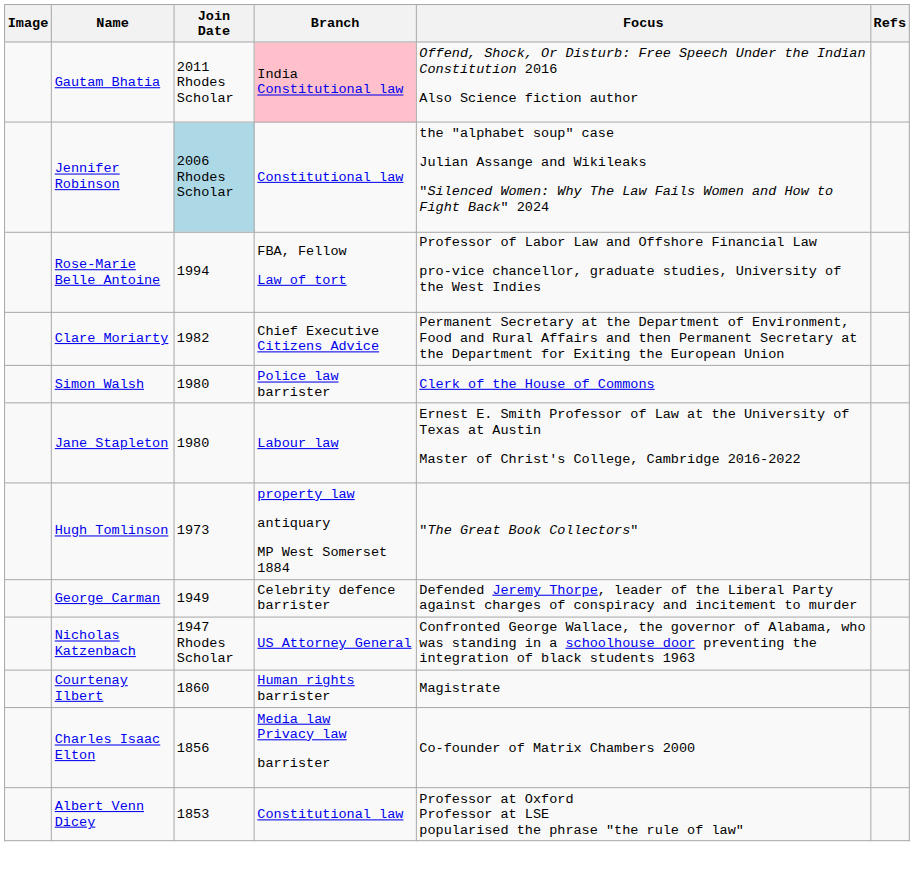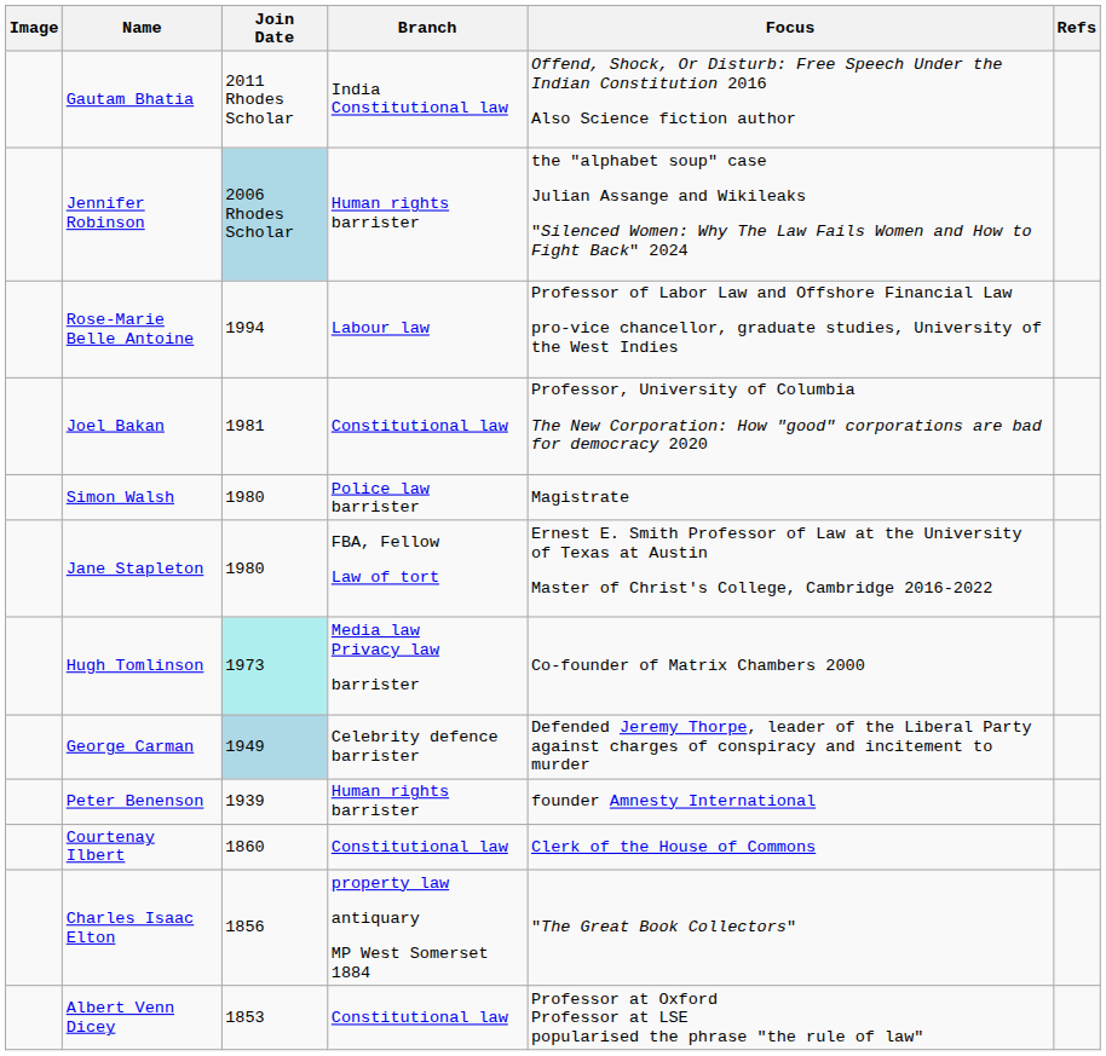Gautam Bhatia | Branch: pink background -> no background
Jennifer Robinson | Branch: Constitutional law -> Human rights barrister
Rose-Marie Belle Antoine | Branch: FBA, Fellow Law of tort -> Labour law
- row: Clare Moriarty | 1982 | Chief Executive Citizens Advice | Permanent Secretary at the Department of Environment, Food and Rural Affairs and then Permanent Secretary at the Department for Exiting the European Union
+ row: Joel Bakan | 1981 | Constitutional law | Professor, University of Columbia The New Corporation: How "good" corporations are bad for democracy 2020
Simon Walsh | Focus: Clerk of the House of Commons -> Magistrate
Jane Stapleton | Branch: Labour law -> FBA, Fellow Law of tort
Hugh Tomlinson | Join Date: no background -> paleturquoise background
Hugh Tomlinson | Branch: property law antiquary MP West Somerset 1884 -> Media law Privacy law barrister
Hugh Tomlinson | Focus: "The Great Book Collectors" -> Co-founder of Matrix Chambers 2000
George Carman | Join Date: no background -> lightblue background
+ row: Peter Benenson | 1939 | Human rights barrister | founder Amnesty International
- row: Nicholas Katzenbach | 1947 Rhodes Scholar | US Attorney General | Confronted George Wallace, the governor of Alabama, who was standing in a schoolhouse door preventing the integration of black students 1963
Courtenay Ilbert | Branch: Human rights barrister -> Constitutional law
Courtenay Ilbert | Focus: Magistrate -> Clerk of the House of Commons
Charles Isaac Elton | Branch: Media law Privacy law barrister -> property law antiquary MP West Somerset 1884
Charles Isaac Elton | Focus: Co-founder of Matrix Chambers 2000 -> "The Great Book Collectors"
